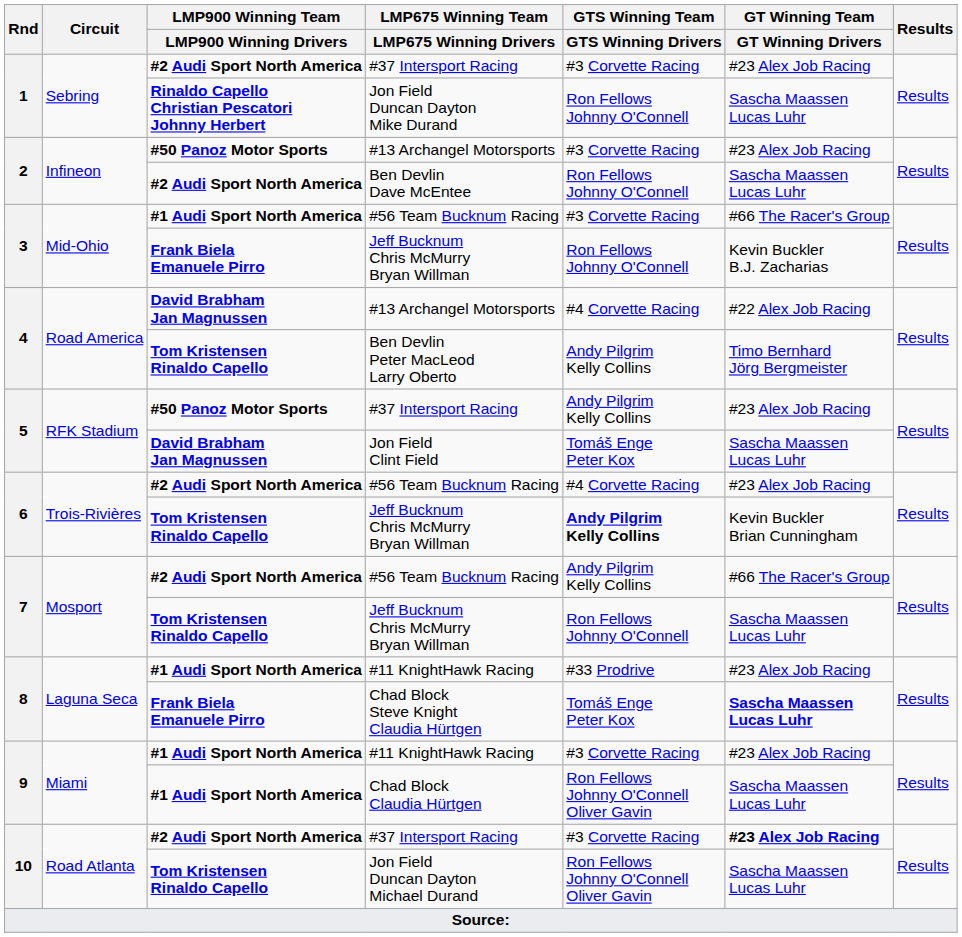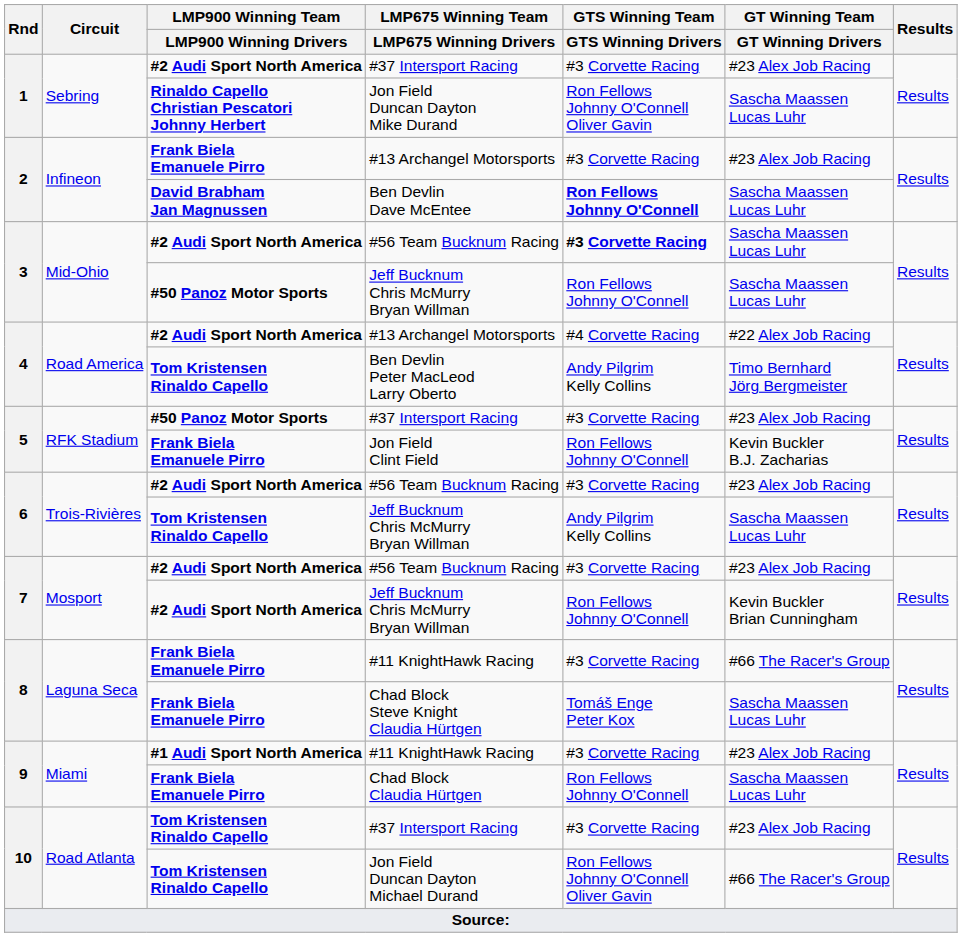Jon Field Duncan Dayton Mike Durand | GTS Winning Team / GTS Winning Drivers: Ron Fellows Johnny O'Connell -> Ron Fellows Johnny O'Connell Oliver Gavin
2 / #13 Archangel Motorsports | LMP900 Winning Team / LMP900 Winning Drivers: #50 Panoz Motor Sports -> Frank Biela Emanuele Pirro
Ben Devlin Dave McEntee | LMP900 Winning Team / LMP900 Winning Drivers: #2 Audi Sport North America -> David Brabham Jan Magnussen
Ben Devlin Dave McEntee | GTS Winning Team / GTS Winning Drivers: normal -> bold
3 / #56 Team Bucknum Racing | LMP900 Winning Team / LMP900 Winning Drivers: #1 Audi Sport North America -> #2 Audi Sport North America
3 / #56 Team Bucknum Racing | GTS Winning Team / GTS Winning Drivers: normal -> bold
3 / #56 Team Bucknum Racing | GT Winning Team / GT Winning Drivers: #66 The Racer's Group -> Sascha Maassen Lucas Luhr
3 / Jeff Bucknum Chris McMurry Bryan Willman | LMP900 Winning Team / LMP900 Winning Drivers: Frank Biela Emanuele Pirro -> #50 Panoz Motor Sports
3 / Jeff Bucknum Chris McMurry Bryan Willman | GT Winning Team / GT Winning Drivers: Kevin Buckler B.J. Zacharias -> Sascha Maassen Lucas Luhr
4 / #13 Archangel Motorsports | LMP900 Winning Team / LMP900 Winning Drivers: David Brabham Jan Magnussen -> #2 Audi Sport North America
5 / #37 Intersport Racing | GTS Winning Team / GTS Winning Drivers: Andy Pilgrim Kelly Collins -> #3 Corvette Racing
Jon Field Clint Field | LMP900 Winning Team / LMP900 Winning Drivers: David Brabham Jan Magnussen -> Frank Biela Emanuele Pirro
Jon Field Clint Field | GTS Winning Team / GTS Winning Drivers: Tomáš Enge Peter Kox -> Ron Fellows Johnny O'Connell
Jon Field Clint Field | GT Winning Team / GT Winning Drivers: Sascha Maassen Lucas Luhr -> Kevin Buckler B.J. Zacharias
6 / #56 Team Bucknum Racing | GTS Winning Team / GTS Winning Drivers: #4 Corvette Racing -> #3 Corvette Racing
6 / Jeff Bucknum Chris McMurry Bryan Willman | GTS Winning Team / GTS Winning Drivers: bold -> normal
6 / Jeff Bucknum Chris McMurry Bryan Willman | GT Winning Team / GT Winning Drivers: Kevin Buckler Brian Cunningham -> Sascha Maassen Lucas Luhr
7 / #56 Team Bucknum Racing | GTS Winning Team / GTS Winning Drivers: Andy Pilgrim Kelly Collins -> #3 Corvette Racing
7 / #56 Team Bucknum Racing | GT Winning Team / GT Winning Drivers: #66 The Racer's Group -> #23 Alex Job Racing
7 / Jeff Bucknum Chris McMurry Bryan Willman | LMP900 Winning Team / LMP900 Winning Drivers: Tom Kristensen Rinaldo Capello -> #2 Audi Sport North America
7 / Jeff Bucknum Chris McMurry Bryan Willman | GT Winning Team / GT Winning Drivers: Sascha Maassen Lucas Luhr -> Kevin Buckler Brian Cunningham
8 / #11 KnightHawk Racing | LMP900 Winning Team / LMP900 Winning Drivers: #1 Audi Sport North America -> Frank Biela Emanuele Pirro
8 / #11 KnightHawk Racing | GTS Winning Team / GTS Winning Drivers: #33 Prodrive -> #3 Corvette Racing
8 / #11 KnightHawk Racing | GT Winning Team / GT Winning Drivers: #23 Alex Job Racing -> #66 The Racer's Group
Chad Block Steve Knight Claudia Hürtgen | GT Winning Team / GT Winning Drivers: bold -> normal
Chad Block Claudia Hürtgen | LMP900 Winning Team / LMP900 Winning Drivers: #1 Audi Sport North America -> Frank Biela Emanuele Pirro
Chad Block Claudia Hürtgen | GTS Winning Team / GTS Winning Drivers: Ron Fellows Johnny O'Connell Oliver Gavin -> Ron Fellows Johnny O'Connell
10 / #37 Intersport Racing | LMP900 Winning Team / LMP900 Winning Drivers: #2 Audi Sport North America -> Tom Kristensen Rinaldo Capello
10 / #37 Intersport Racing | GT Winning Team / GT Winning Drivers: bold -> normal
Jon Field Duncan Dayton Michael Durand | GT Winning Team / GT Winning Drivers: Sascha Maassen Lucas Luhr -> #66 The Racer's Group
